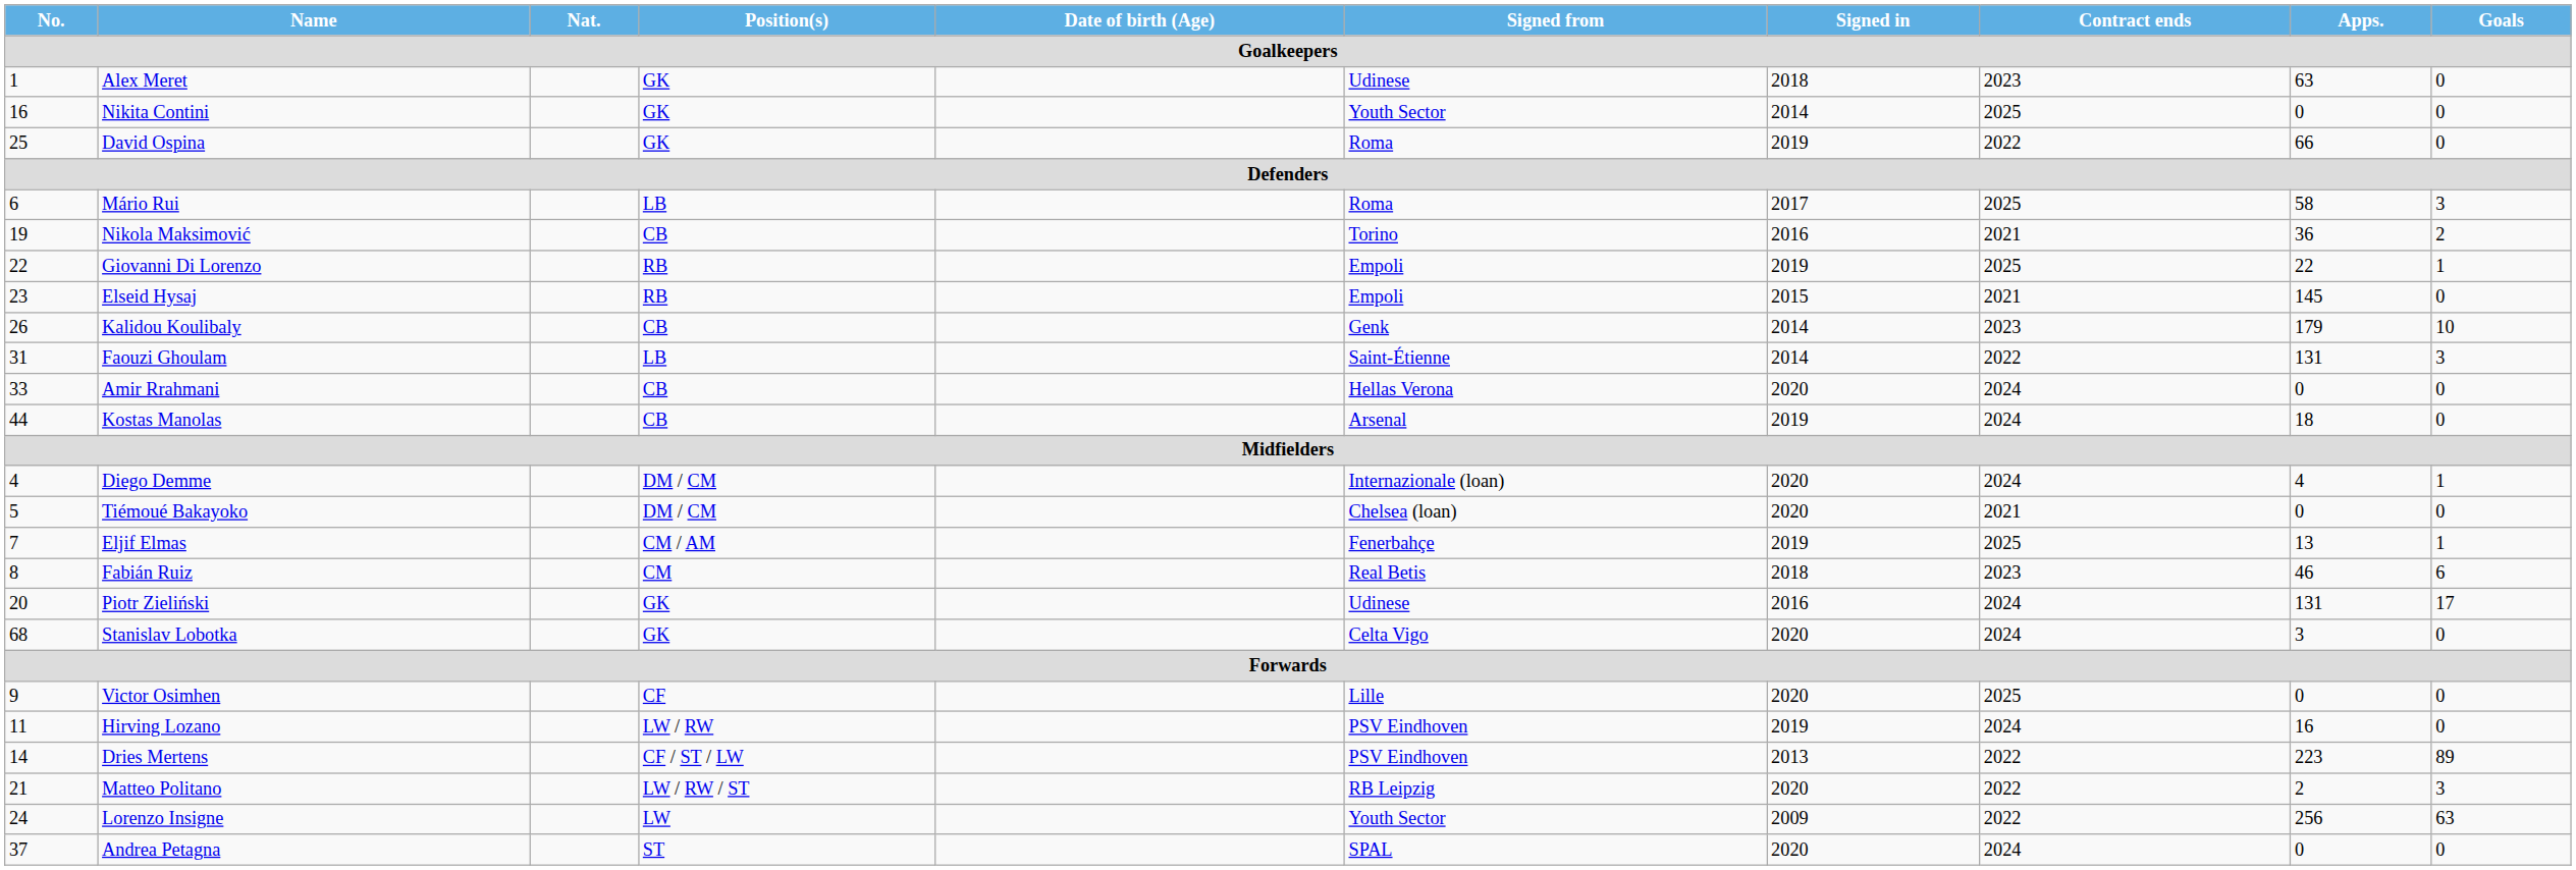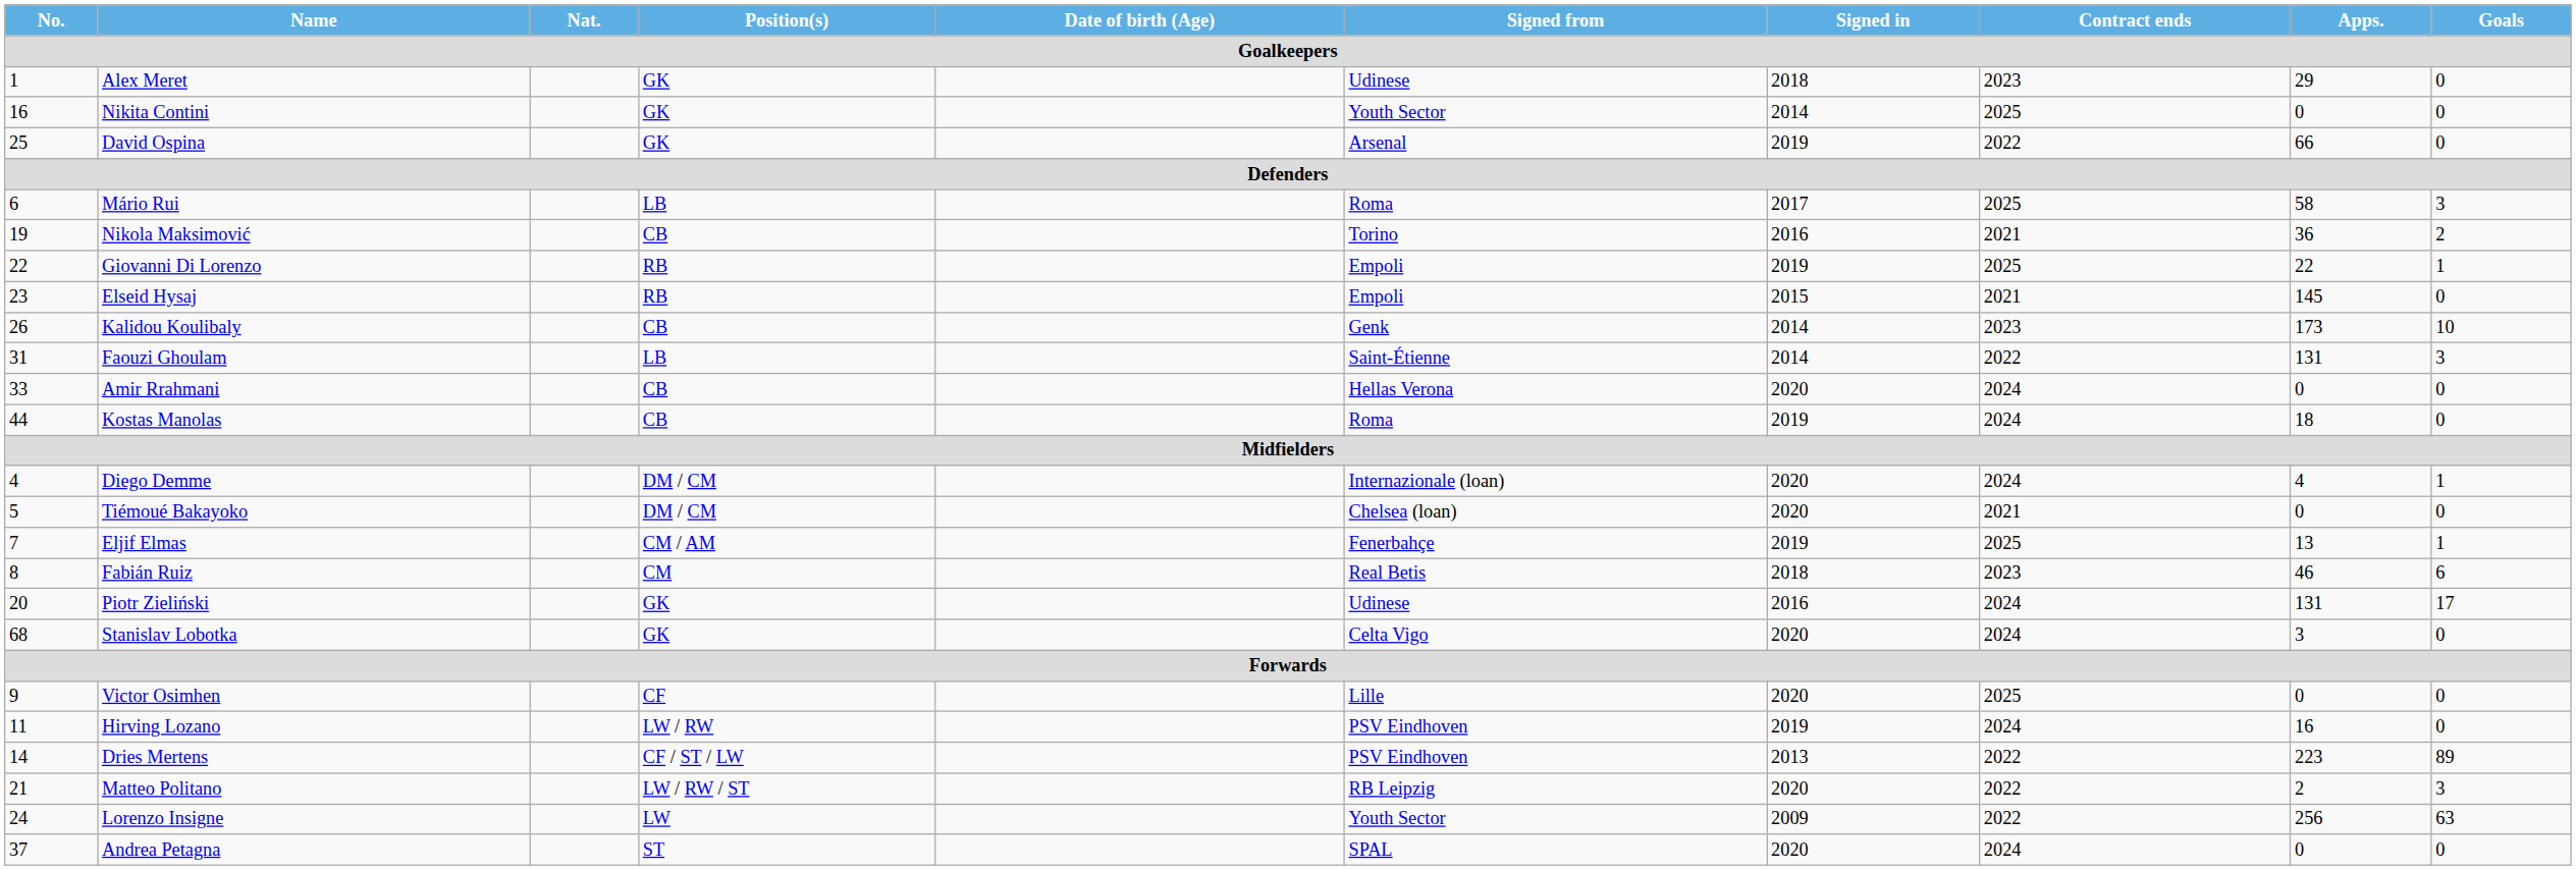Alex Meret | Apps.: 63 -> 29
David Ospina | Signed from: Roma -> Arsenal
Kalidou Koulibaly | Apps.: 179 -> 173
Kostas Manolas | Signed from: Arsenal -> Roma
